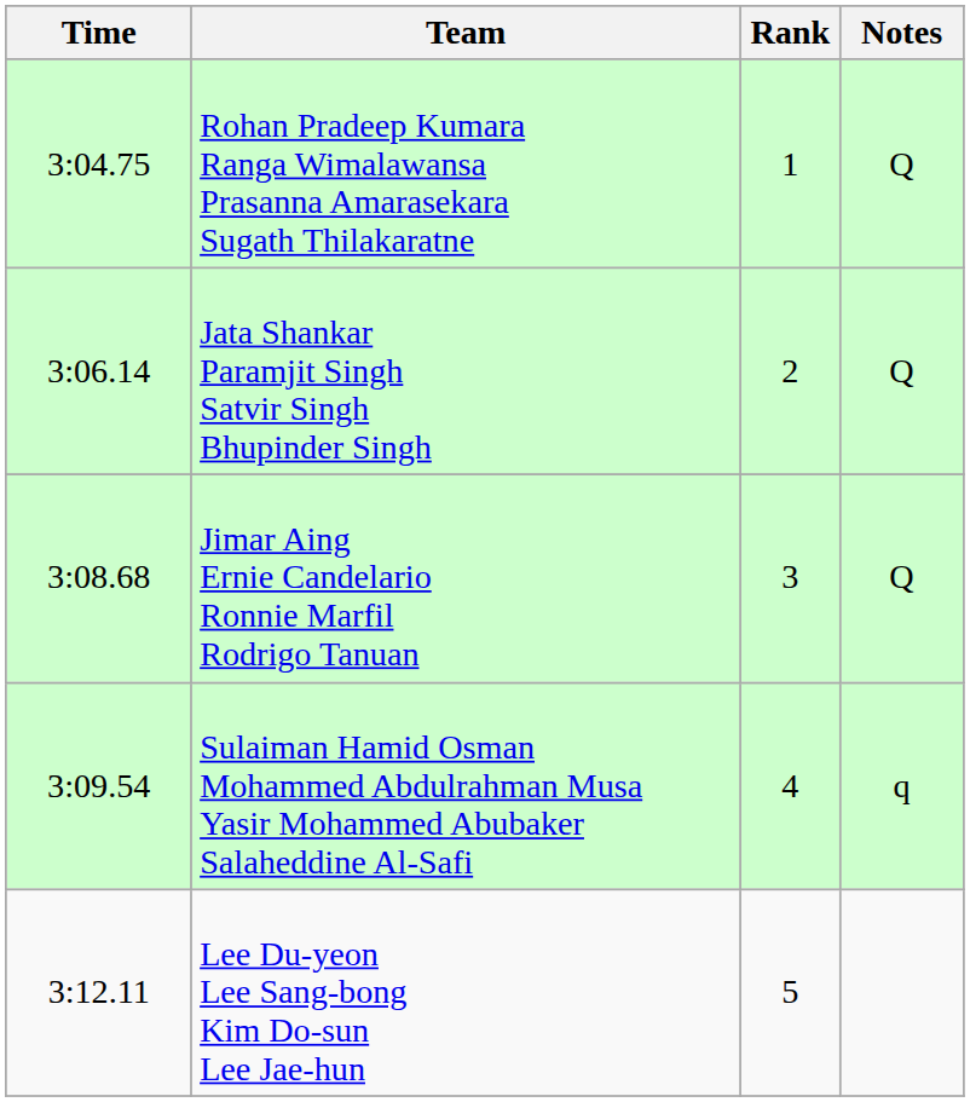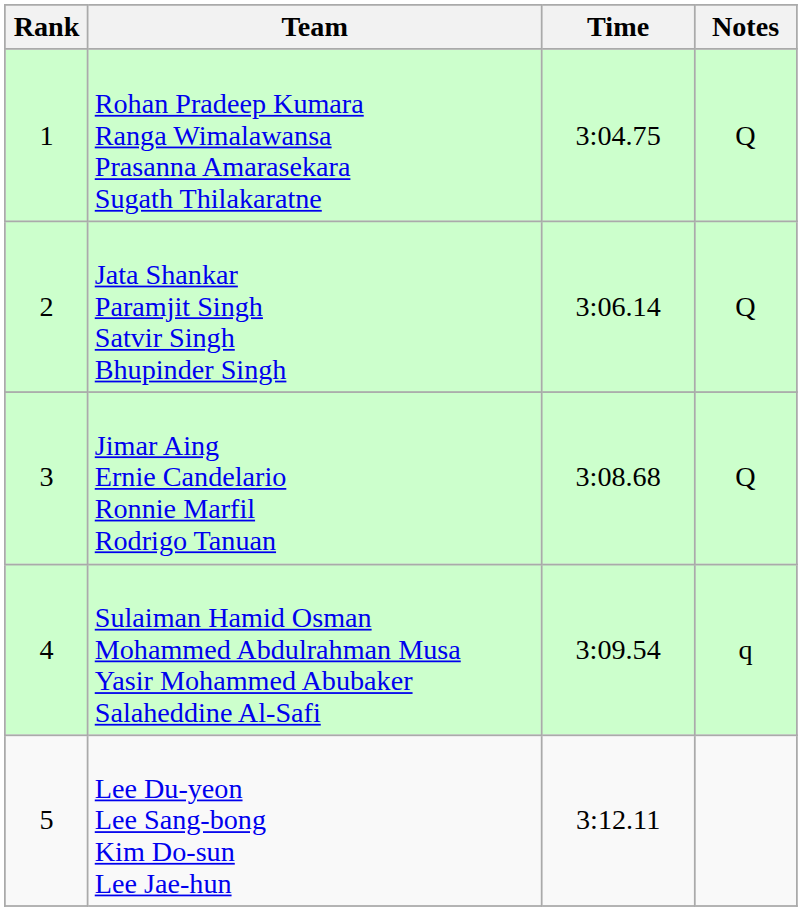columns swapped: Rank <-> Time
